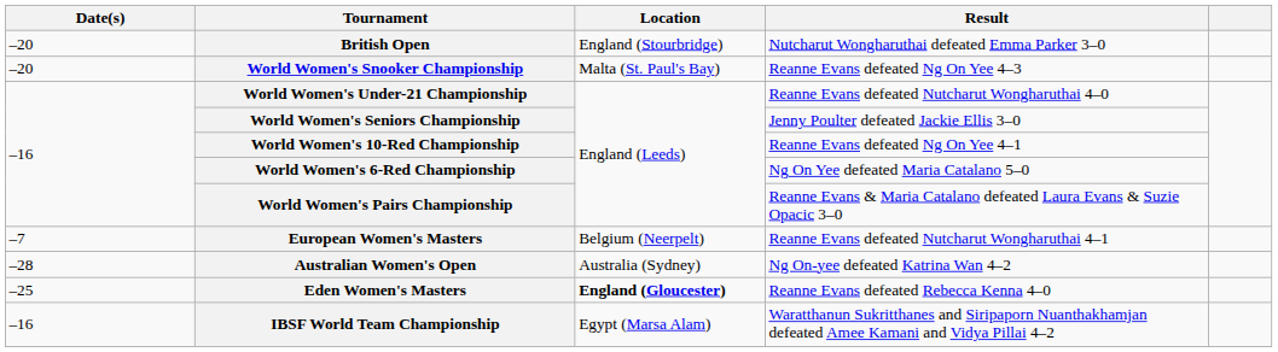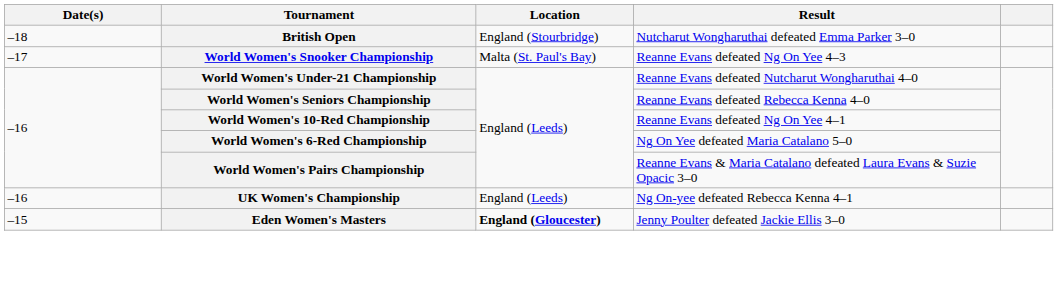British Open | Date(s): –20 -> –18
World Women's Snooker Championship | Date(s): –20 -> –17
World Women's Seniors Championship | Result: Jenny Poulter defeated Jackie Ellis 3–0 -> Reanne Evans defeated Rebecca Kenna 4–0
+ row: –16 | UK Women's Championship | England (Leeds) | Ng On-yee defeated Rebecca Kenna 4–1
- row: –7 | European Women's Masters | Belgium (Neerpelt) | Reanne Evans defeated Nutcharut Wongharuthai 4–1
- row: –28 | Australian Women's Open | Australia (Sydney) | Ng On-yee defeated Katrina Wan 4–2
Eden Women's Masters | Date(s): –25 -> –15
Eden Women's Masters | Result: Reanne Evans defeated Rebecca Kenna 4–0 -> Jenny Poulter defeated Jackie Ellis 3–0
- row: –16 | IBSF World Team Championship | Egypt (Marsa Alam) | Waratthanun Sukritthanes and Siripaporn Nuanthakhamjan defeated Amee Kamani and Vidya Pillai 4–2
